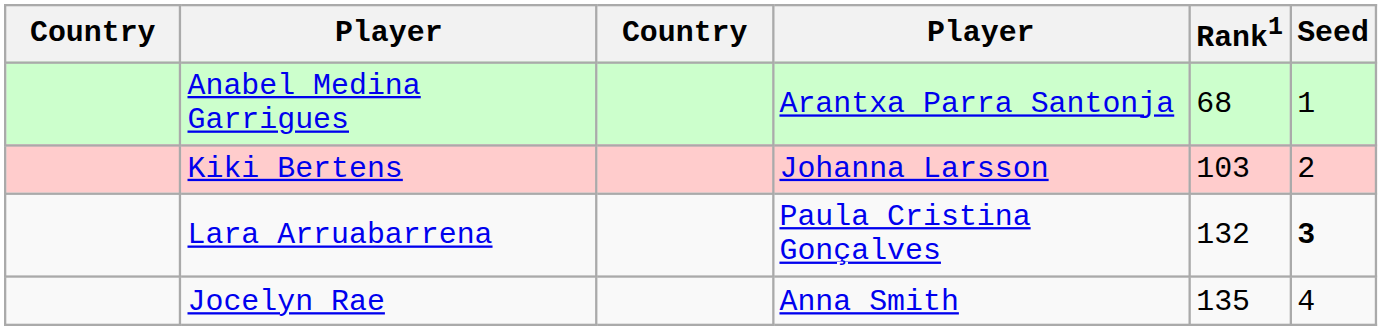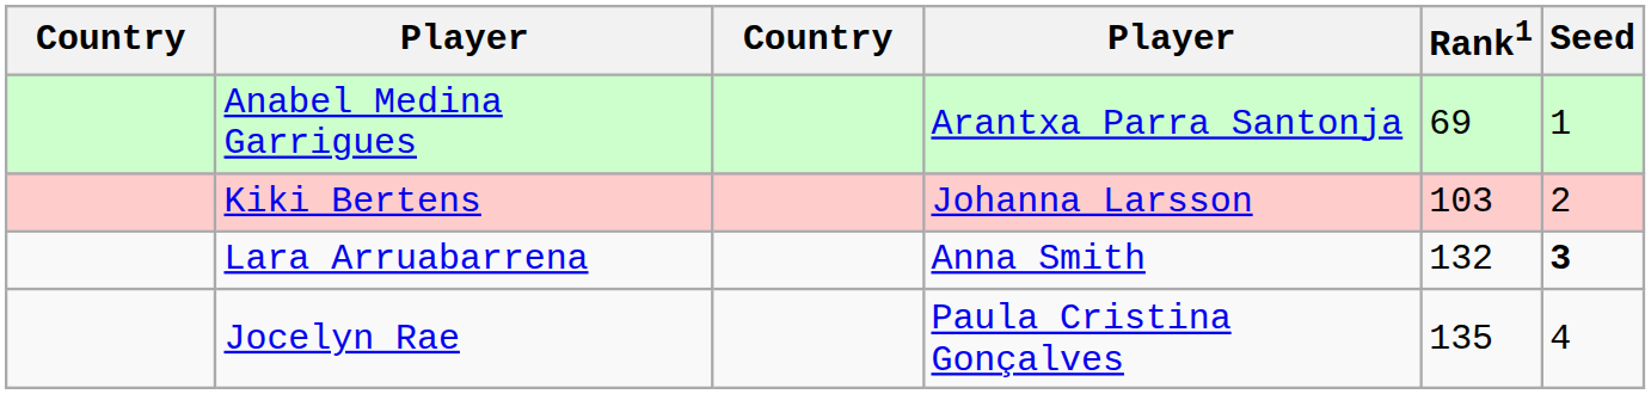Anabel Medina Garrigues | Rank1: 68 -> 69
Lara Arruabarrena | column 4: Paula Cristina Gonçalves -> Anna Smith
Jocelyn Rae | column 4: Anna Smith -> Paula Cristina Gonçalves
